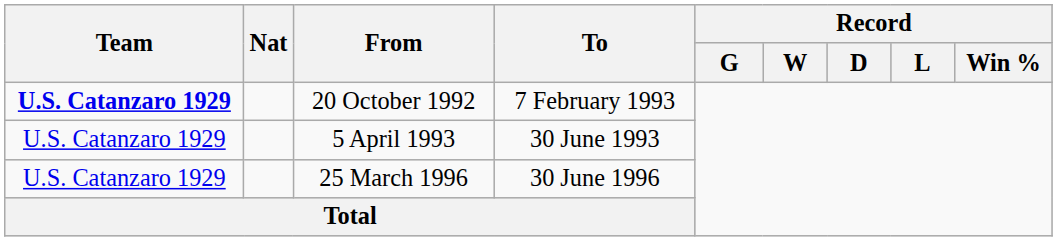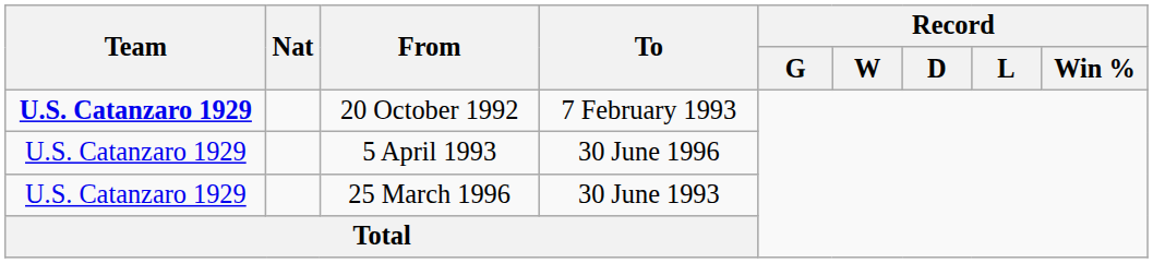5 April 1993 | To: 30 June 1993 -> 30 June 1996
25 March 1996 | To: 30 June 1996 -> 30 June 1993
